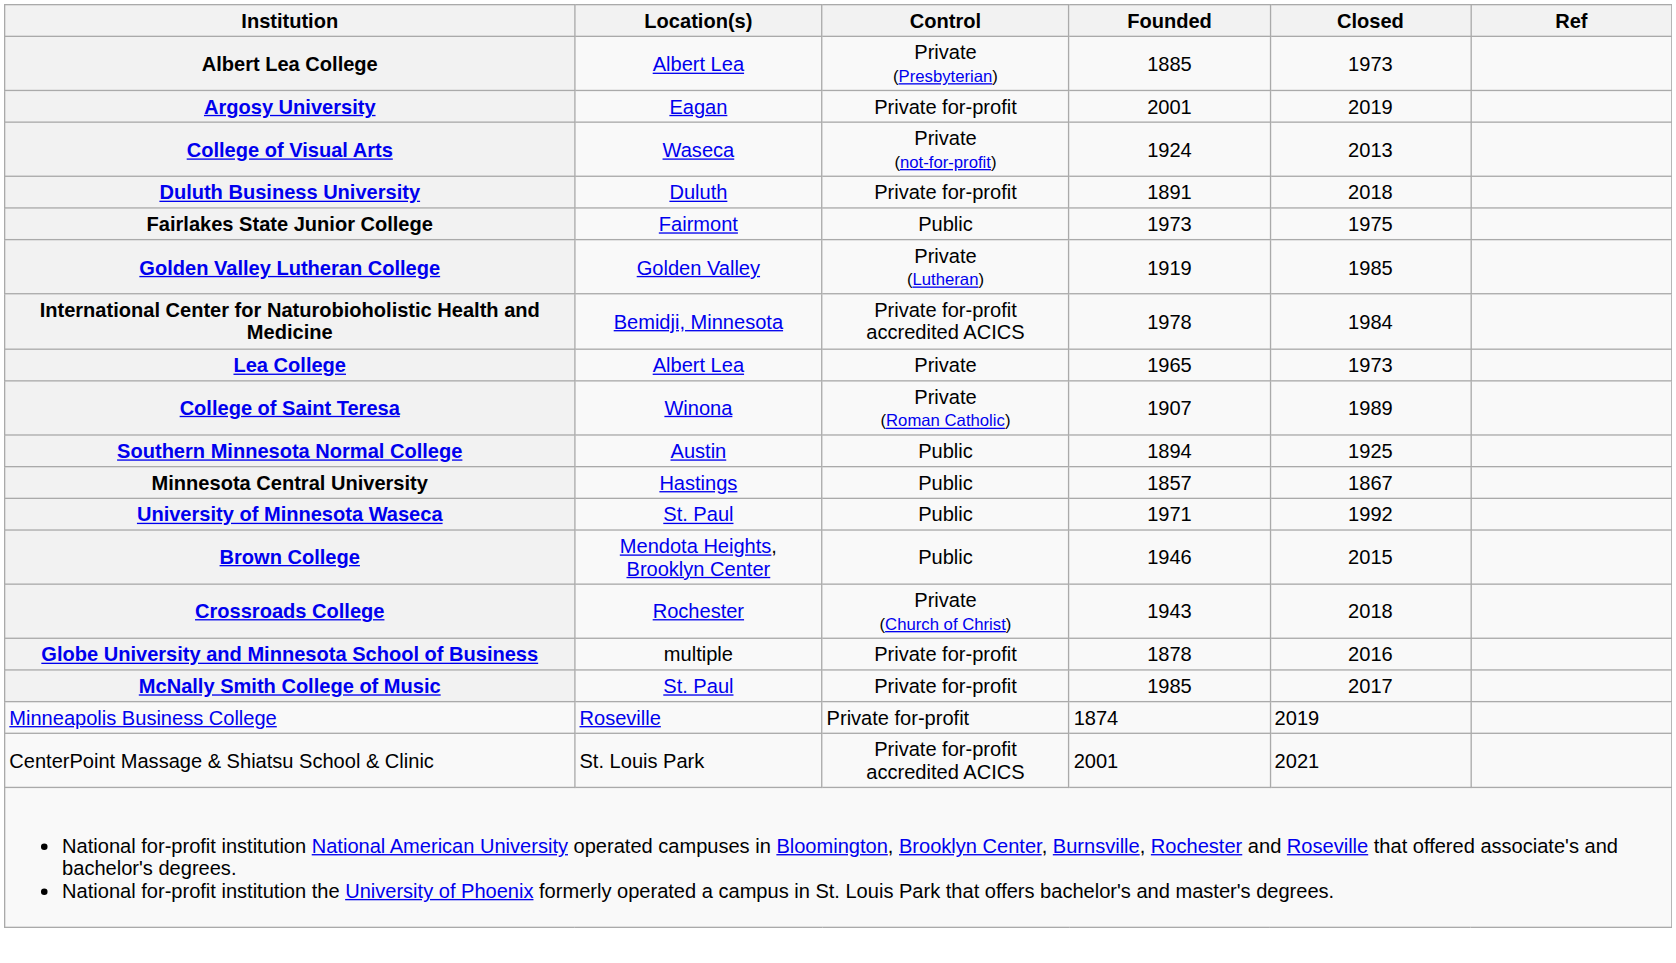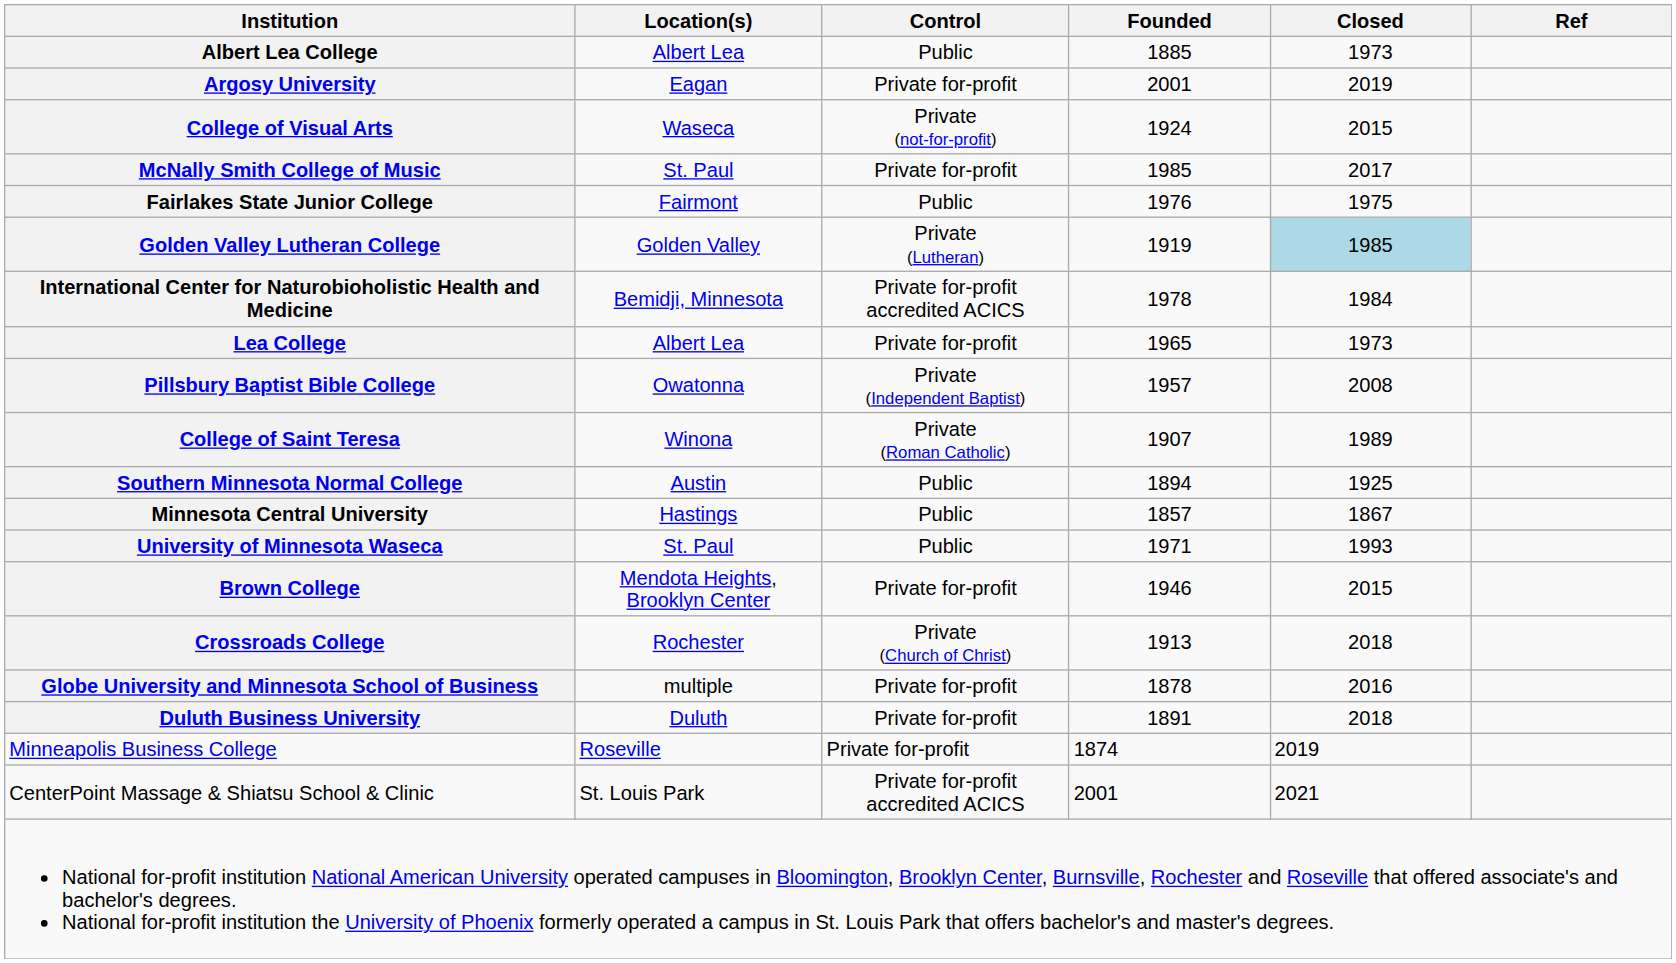Albert Lea College | Control: Private (Presbyterian) -> Public
College of Visual Arts | Closed: 2013 -> 2015
rows swapped: Duluth Business University <-> McNally Smith College of Music
Fairlakes State Junior College | Founded: 1973 -> 1976
Golden Valley Lutheran College | Closed: no background -> lightblue background
Lea College | Control: Private -> Private for-profit
+ row: Pillsbury Baptist Bible College | Owatonna | Private (Independent Baptist) | 1957 | 2008
University of Minnesota Waseca | Closed: 1992 -> 1993
Brown College | Control: Public -> Private for-profit
Crossroads College | Founded: 1943 -> 1913
